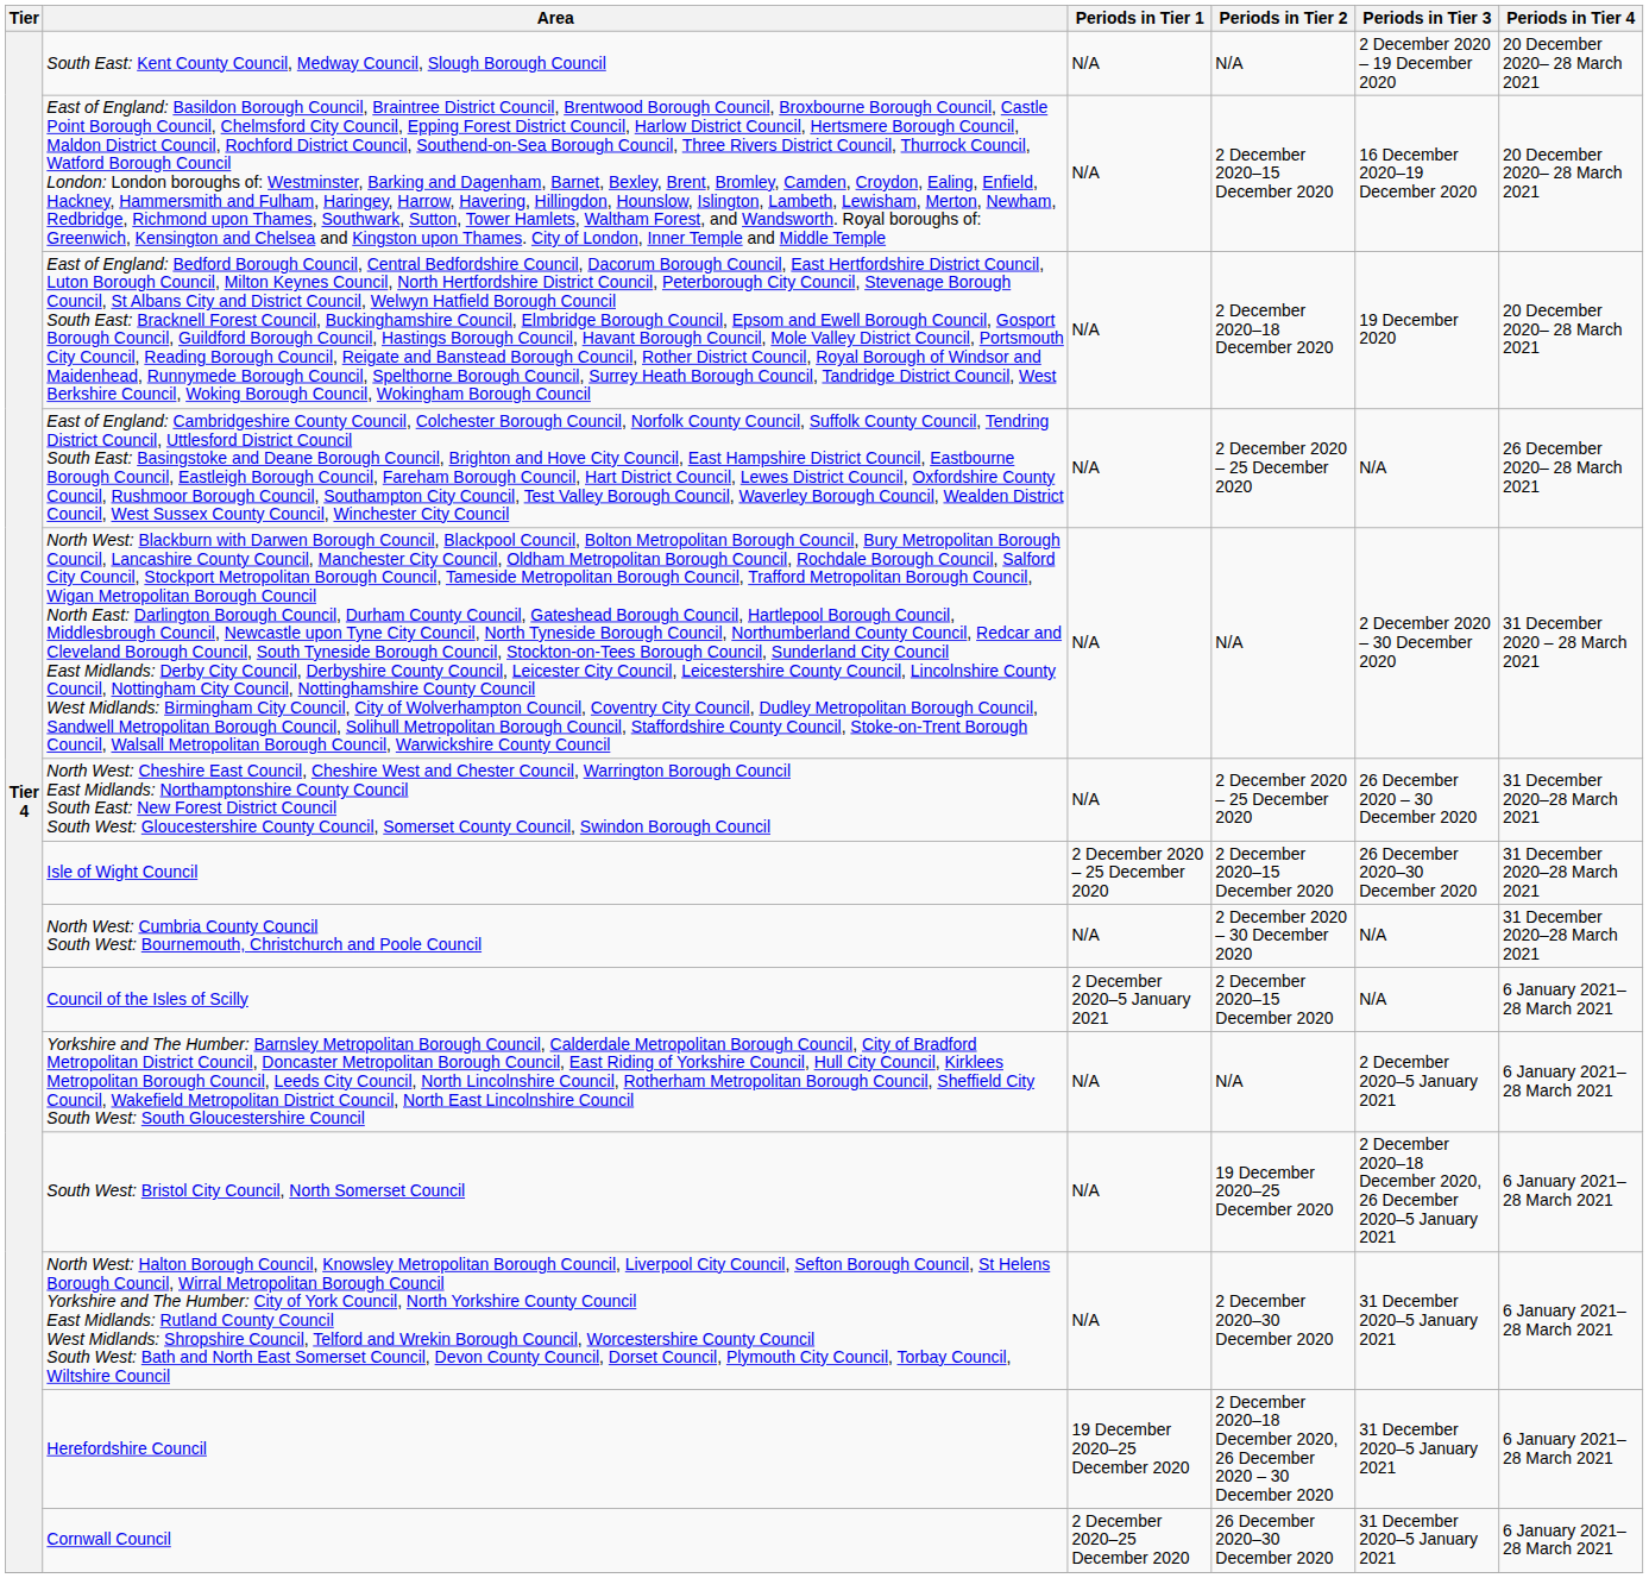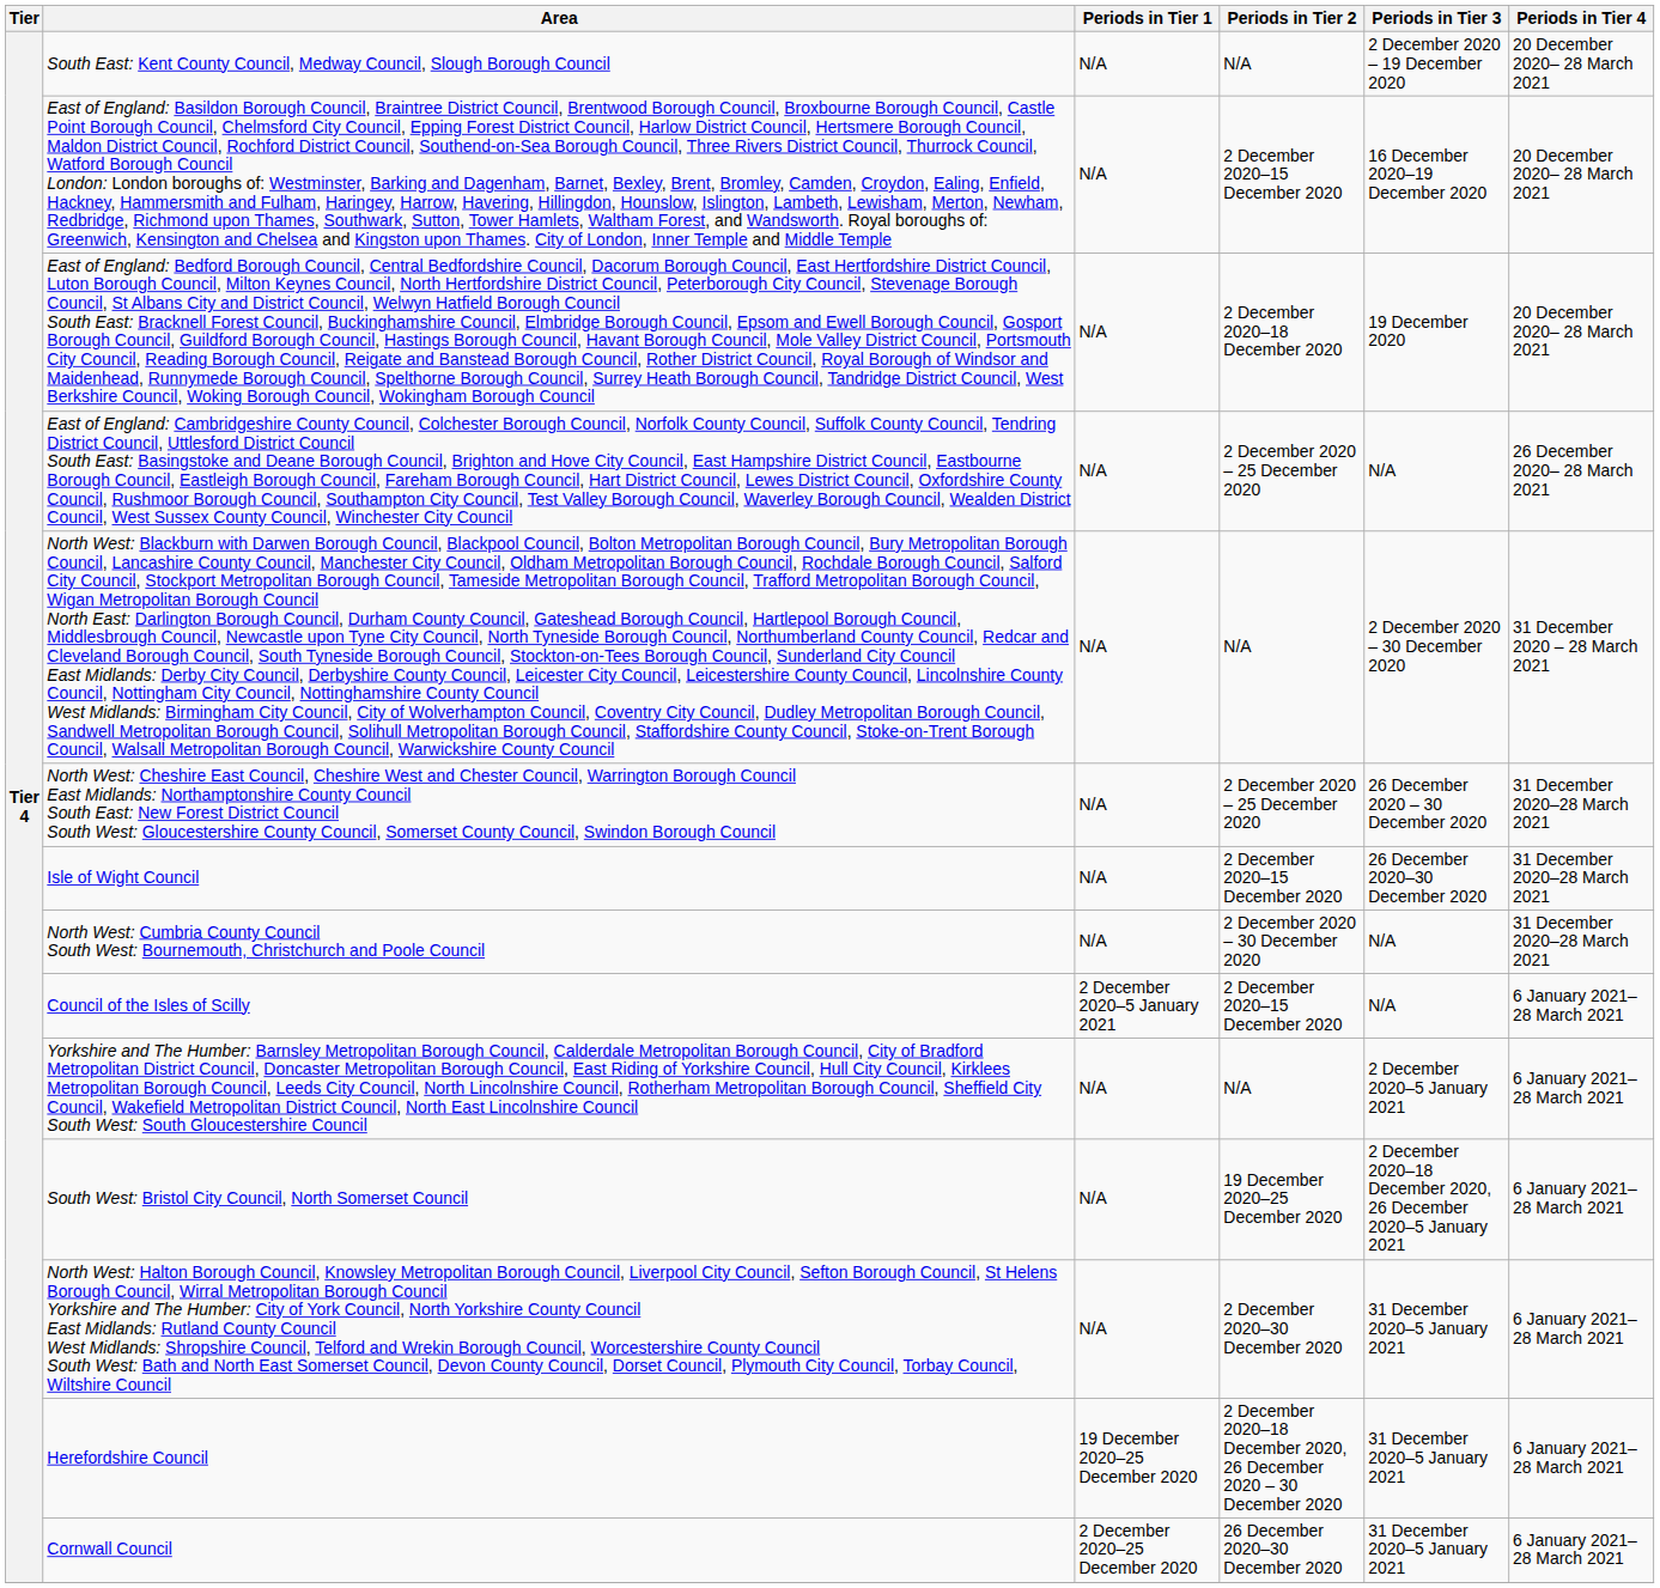Isle of Wight Council | Periods in Tier 1: 2 December 2020 – 25 December 2020 -> N/A
